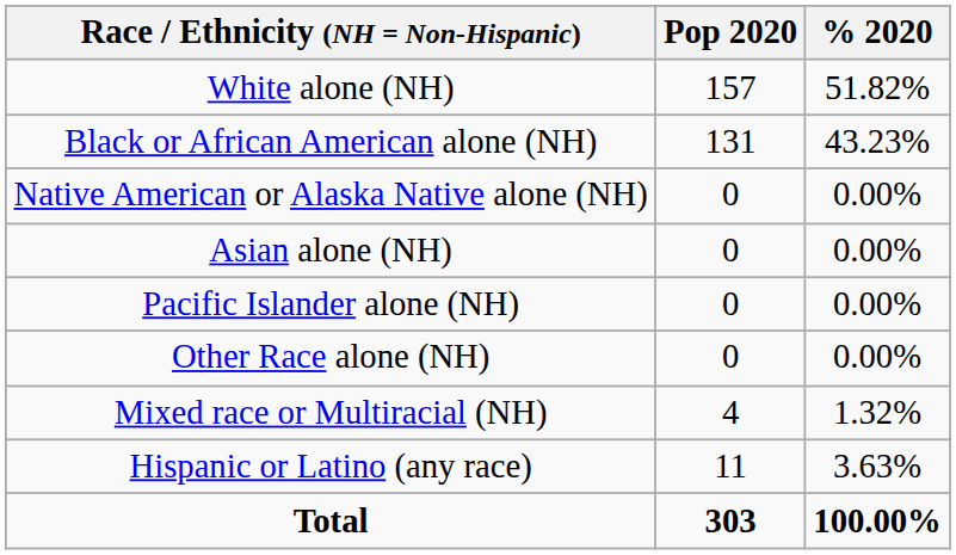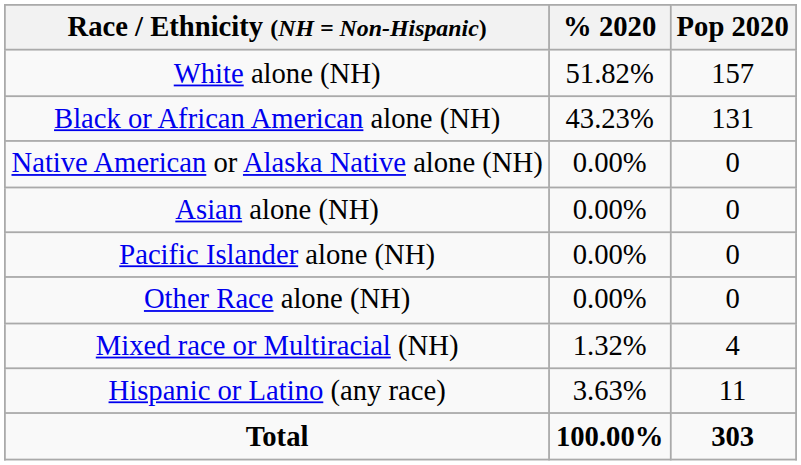columns swapped: Pop 2020 <-> % 2020
